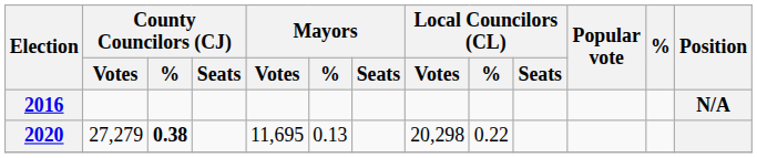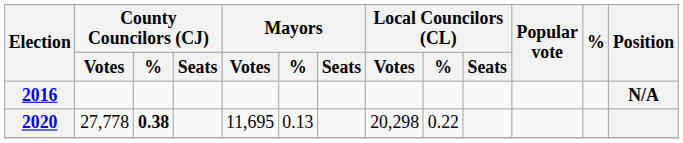2020 | County Councilors (CJ) / Votes: 27,279 -> 27,778
